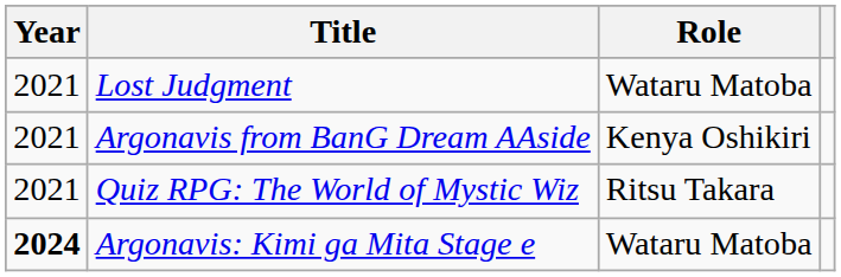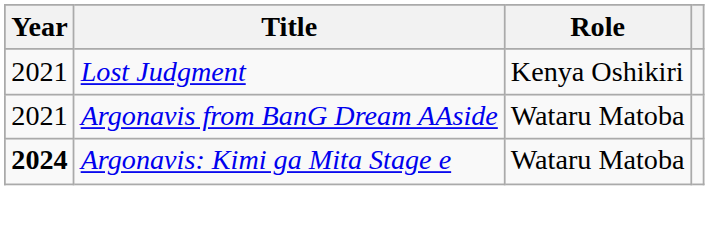Lost Judgment | Role: Wataru Matoba -> Kenya Oshikiri
Argonavis from BanG Dream AAside | Role: Kenya Oshikiri -> Wataru Matoba
- row: 2021 | Quiz RPG: The World of Mystic Wiz | Ritsu Takara
